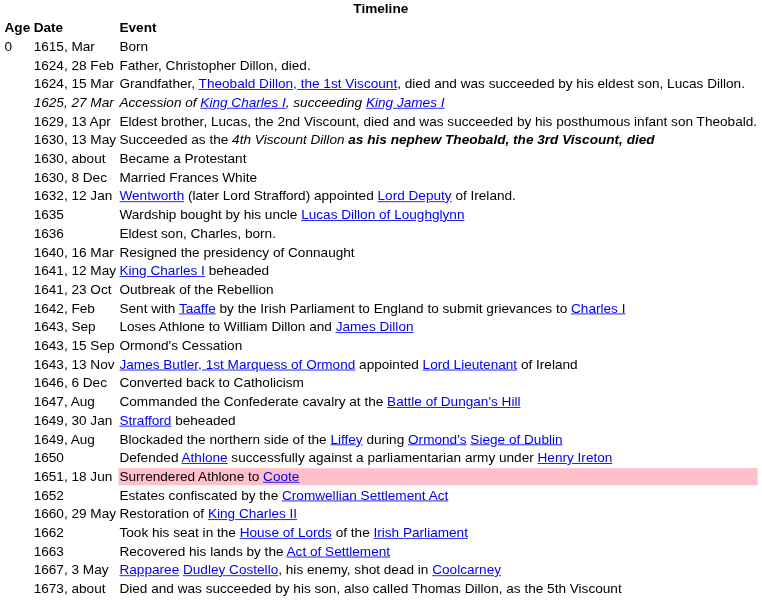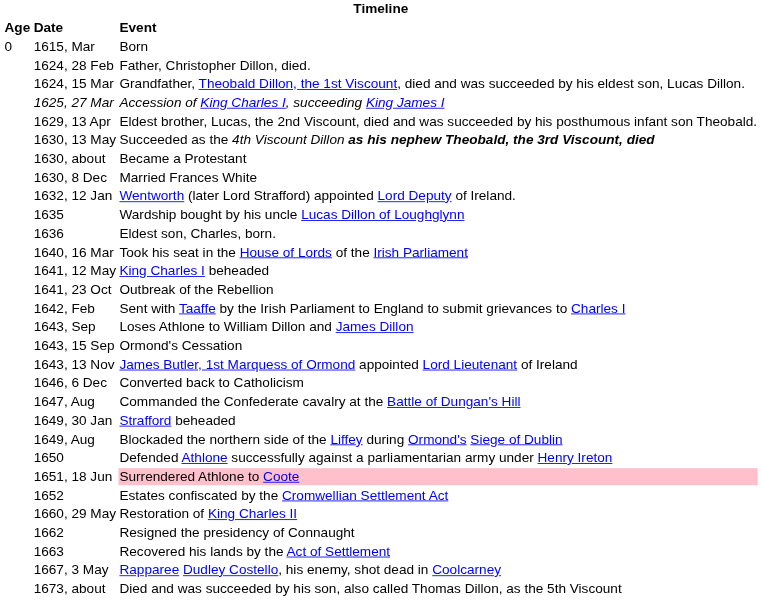1640, 16 Mar | Event: Resigned the presidency of Connaught -> Took his seat in the House of Lords of the Irish Parliament
1662 | Event: Took his seat in the House of Lords of the Irish Parliament -> Resigned the presidency of Connaught
